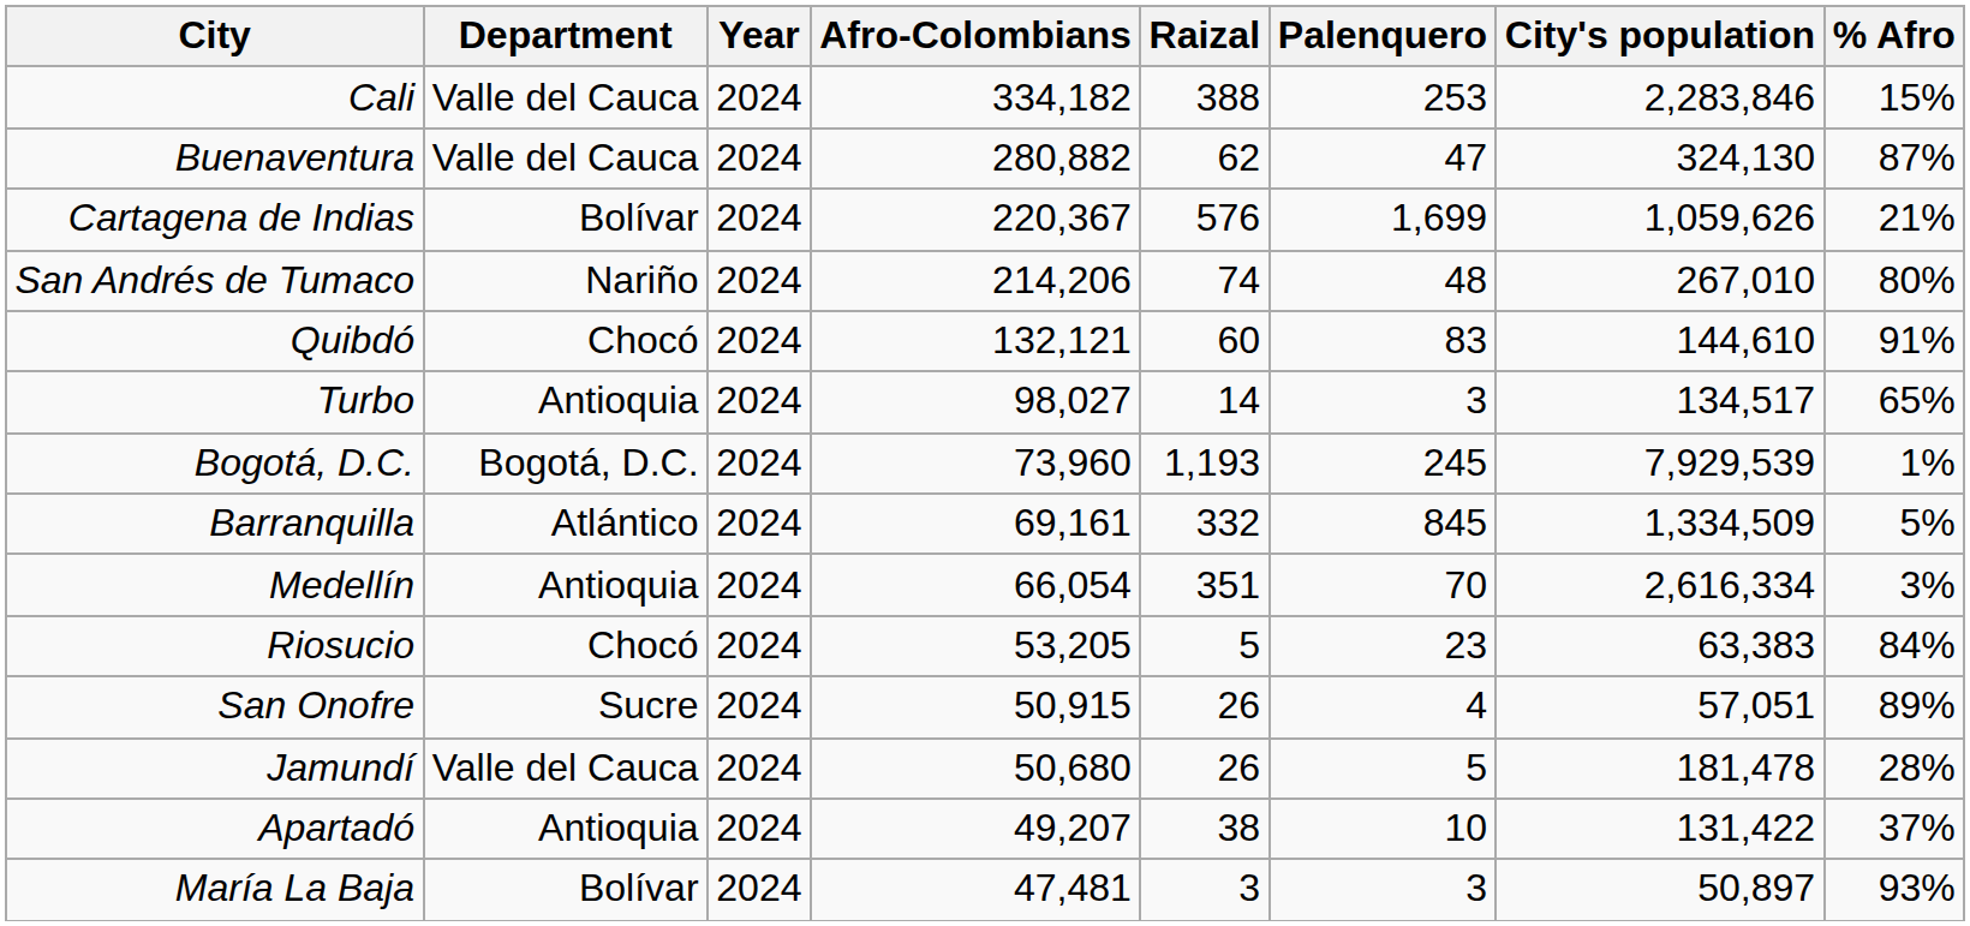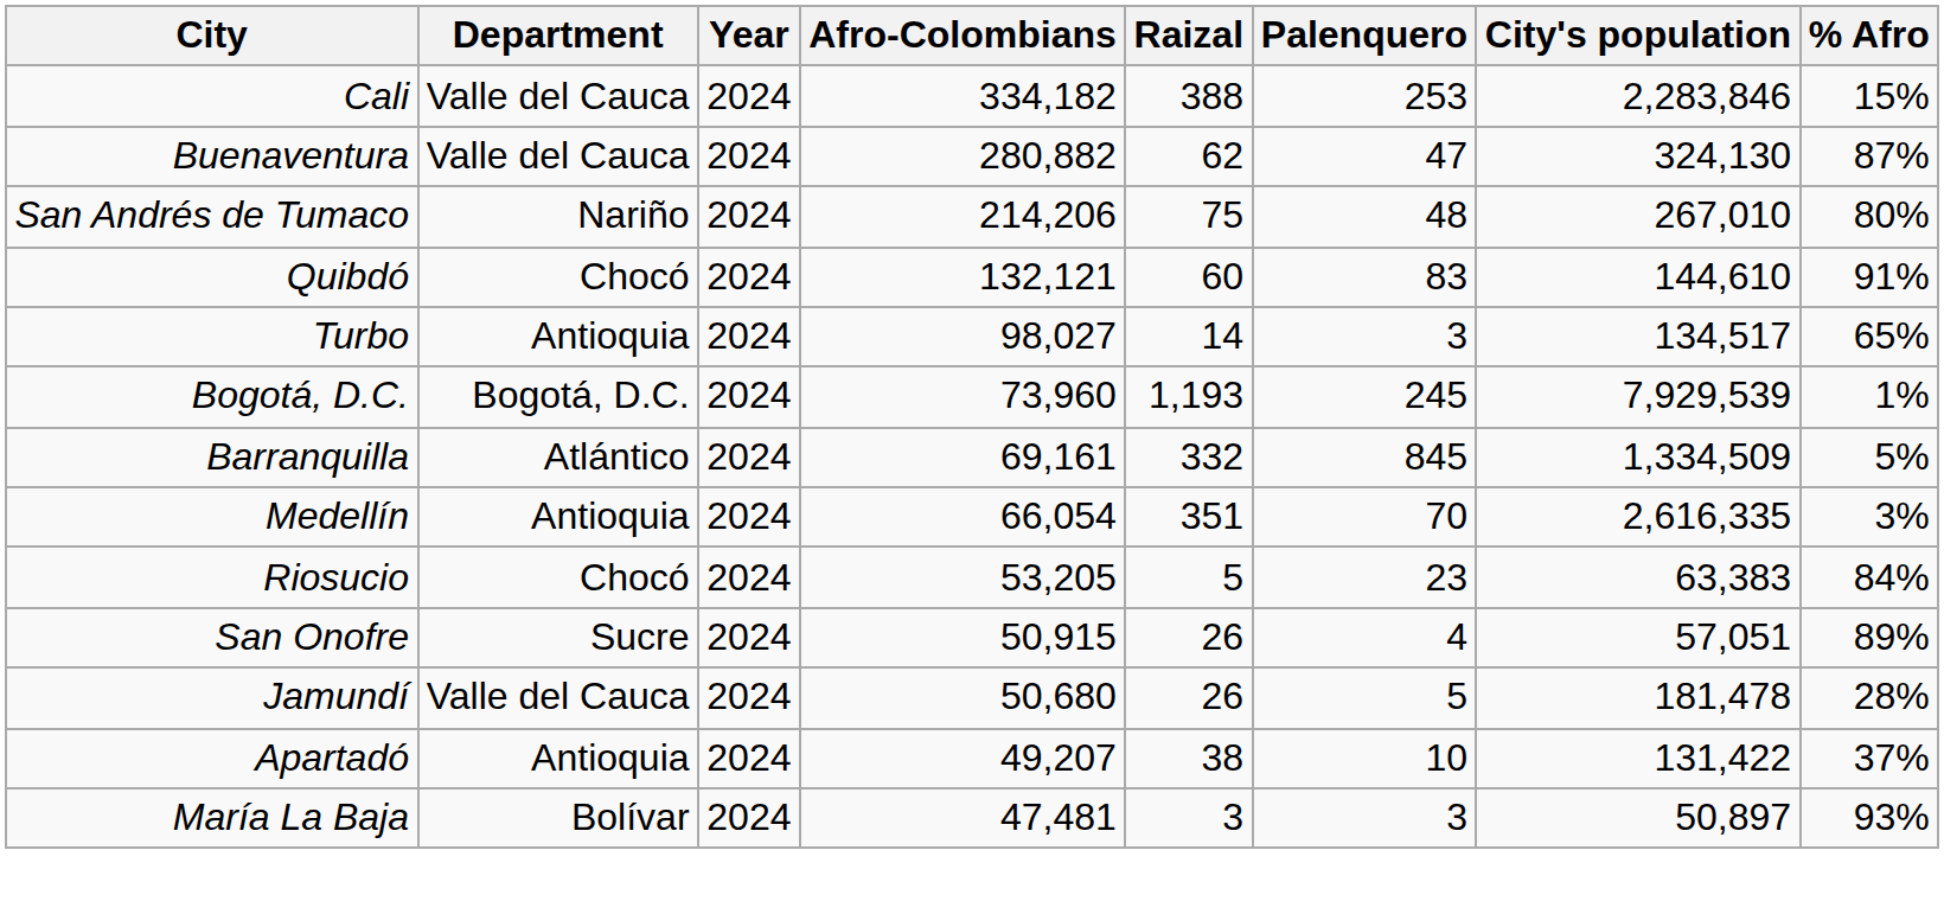- row: Cartagena de Indias | Bolívar | 2024 | 220,367 | 576 | 1,699 | 1,059,626 | 21%
San Andrés de Tumaco | Raizal: 74 -> 75
Medellín | City's population: 2,616,334 -> 2,616,335
